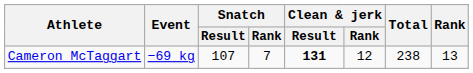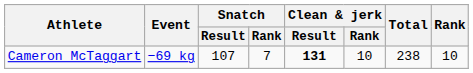Cameron McTaggart | Clean & jerk / Rank: 12 -> 10
Cameron McTaggart | Rank: 13 -> 10
